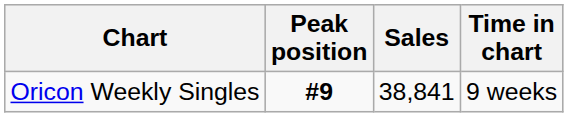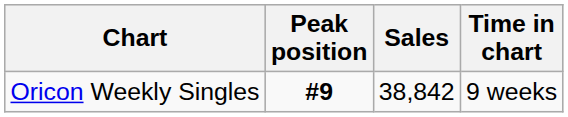Oricon Weekly Singles | Sales: 38,841 -> 38,842
